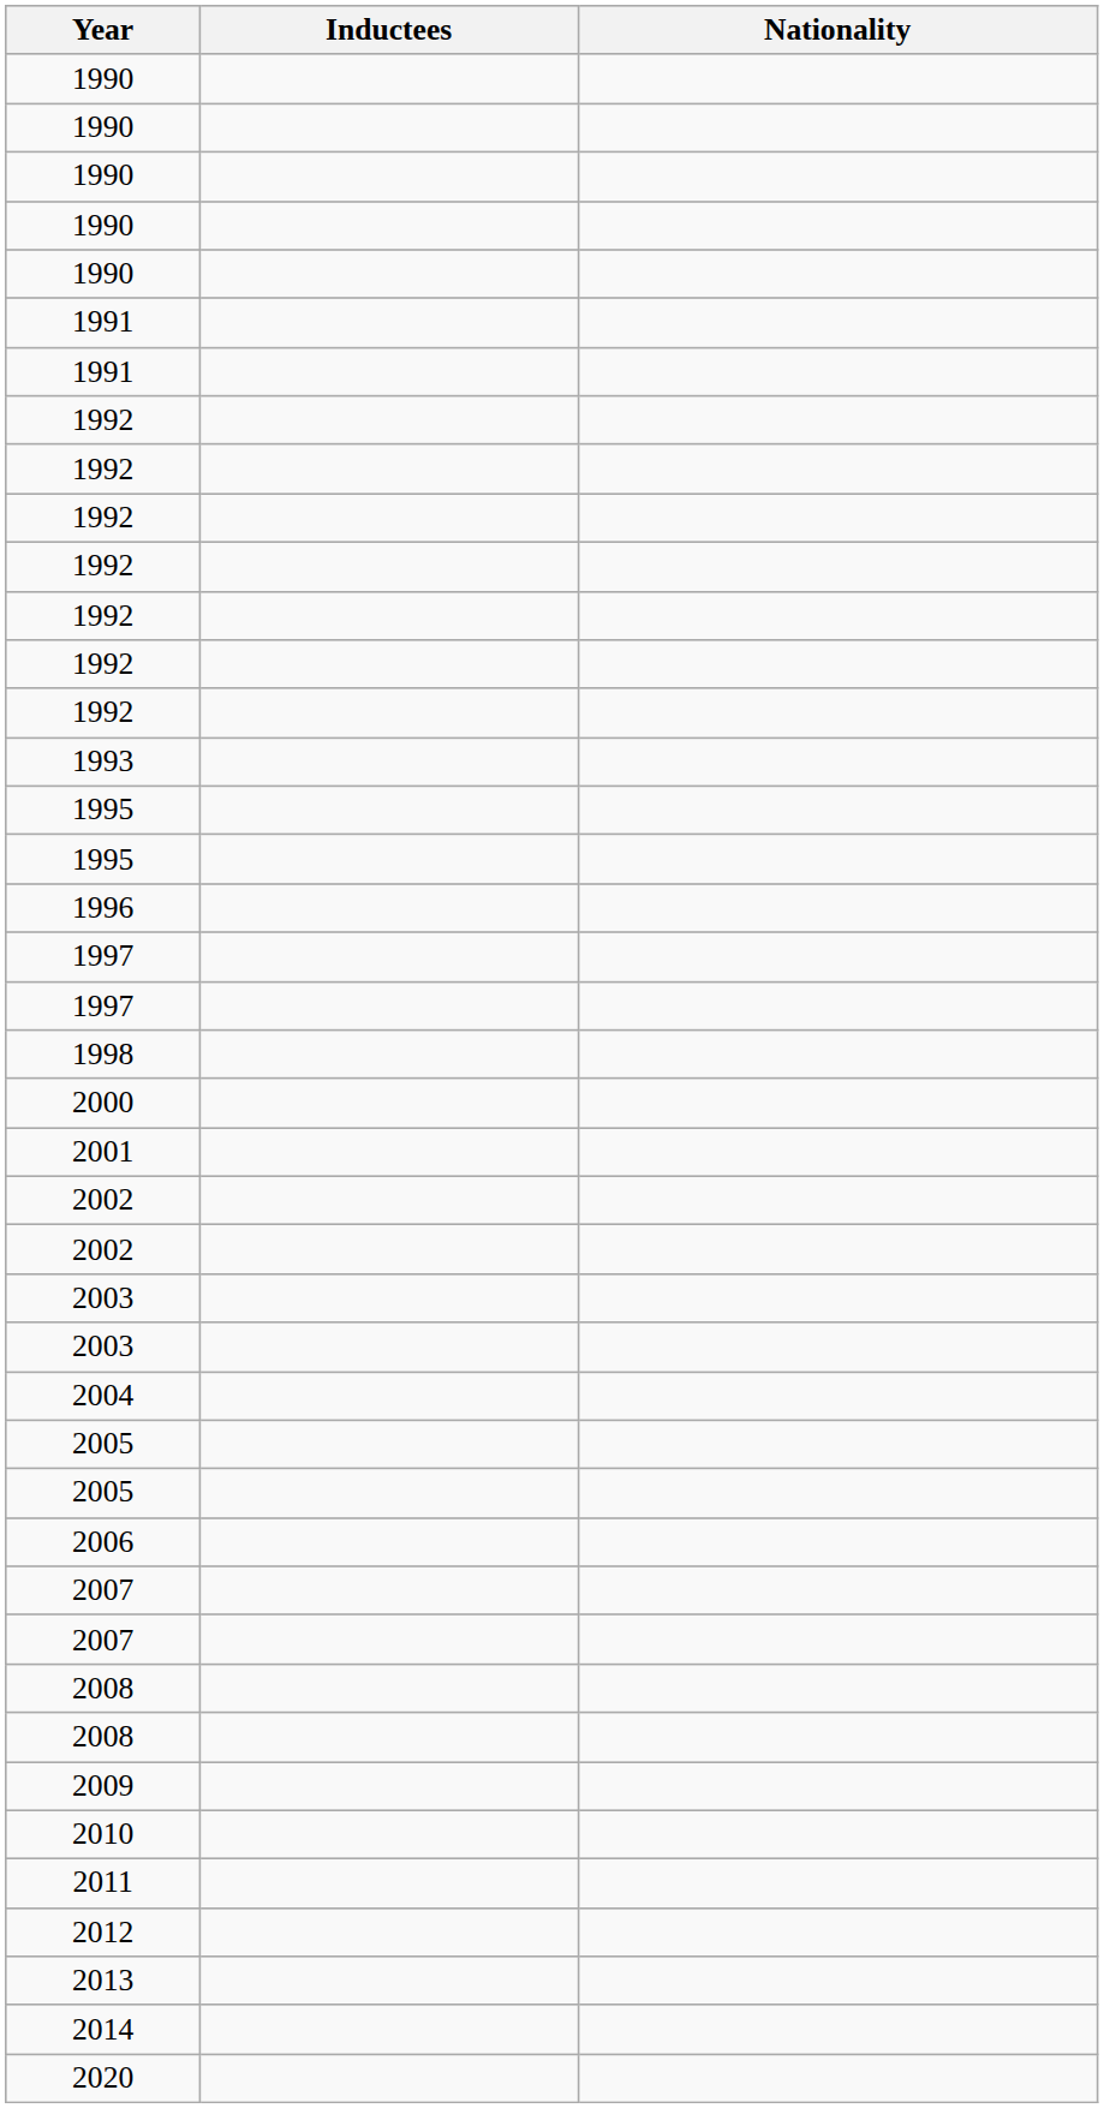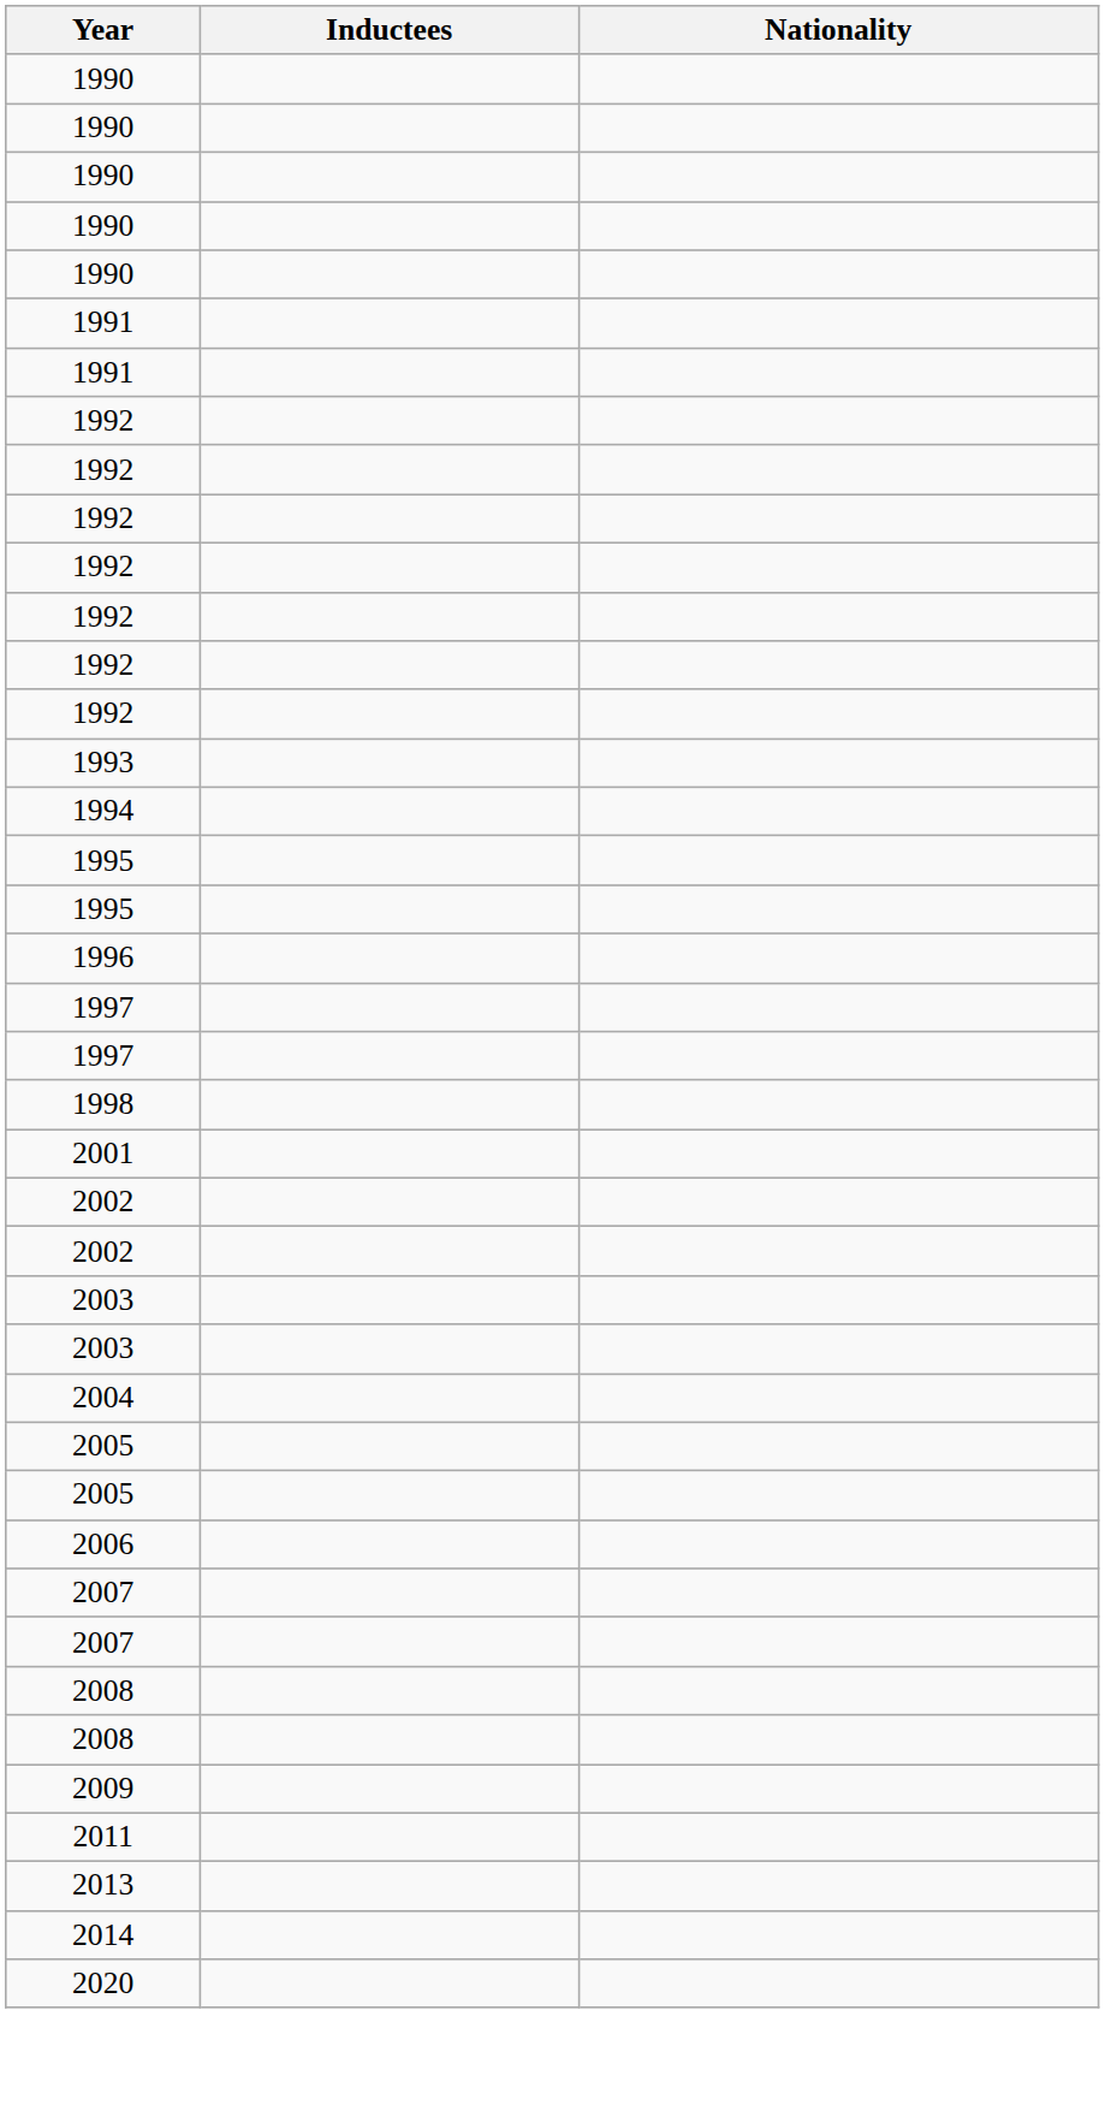+ row: 1994
- row: 2000
- row: 2010
- row: 2012
